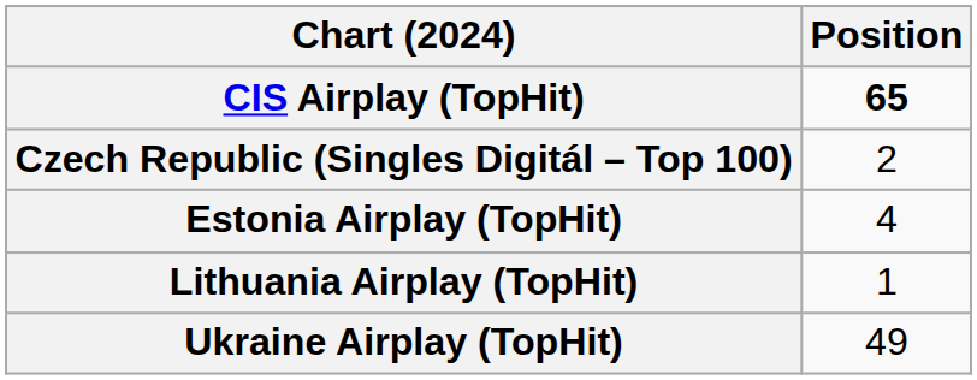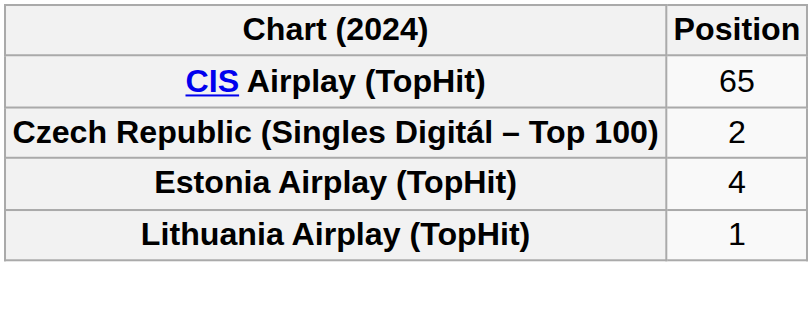CIS Airplay (TopHit) | Position: bold -> normal
- row: Ukraine Airplay (TopHit) | 49
